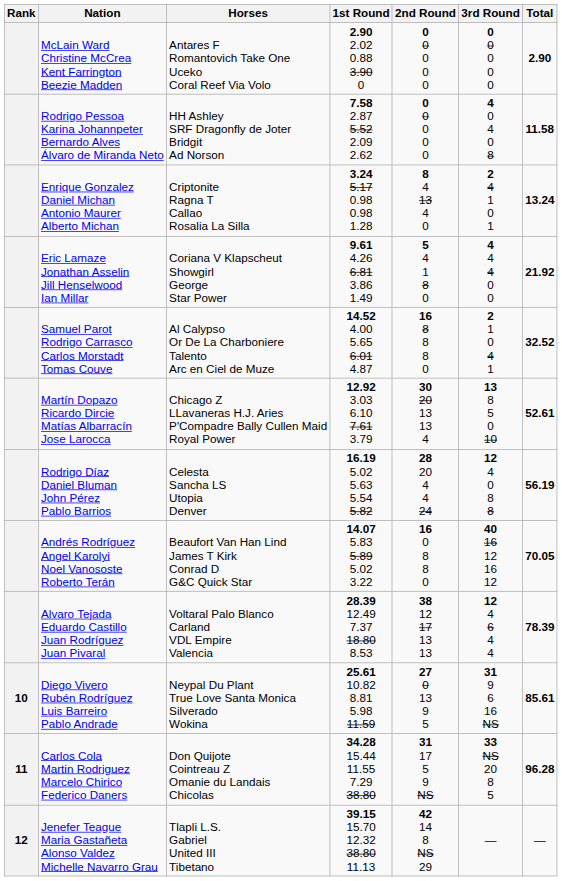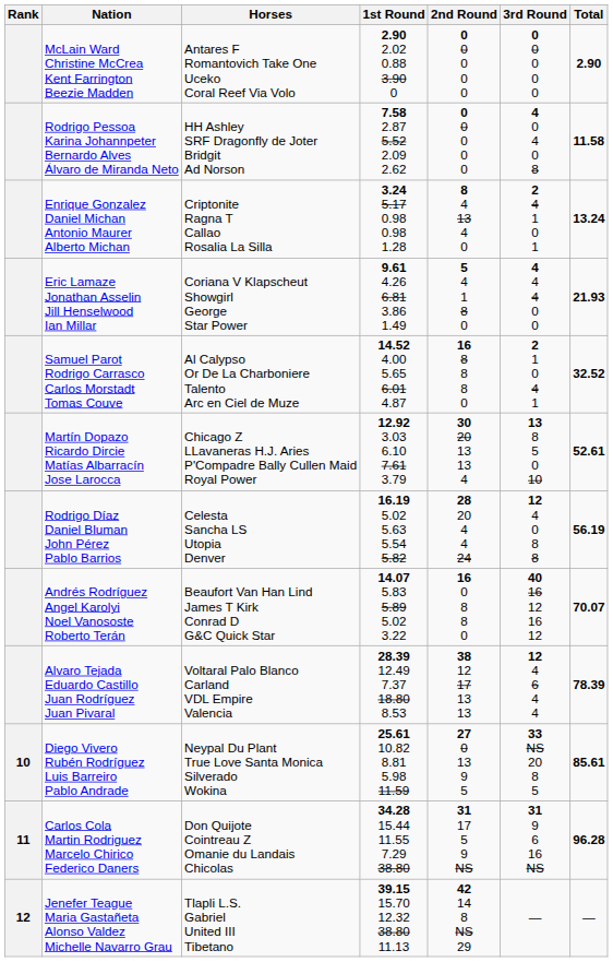Eric Lamaze Jonathan Asselin Jill Henselwood Ian Millar | Total: 21.92 -> 21.93
Andrés Rodríguez Angel Karolyi Noel Vanososte Roberto Terán | Total: 70.05 -> 70.07
Diego Vivero Rubén Rodríguez Luis Barreiro Pablo Andrade | 3rd Round: 31 9 6 16 NS -> 33 NS 20 8 5
Carlos Cola Martin Rodriguez Marcelo Chirico Federico Daners | 3rd Round: 33 NS 20 8 5 -> 31 9 6 16 NS
